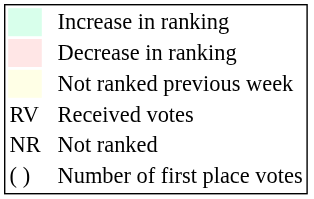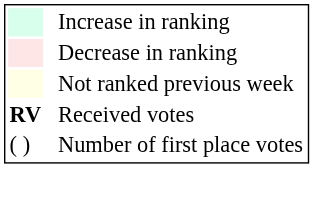Received votes | column 1: normal -> bold
- row: NR | Not ranked
